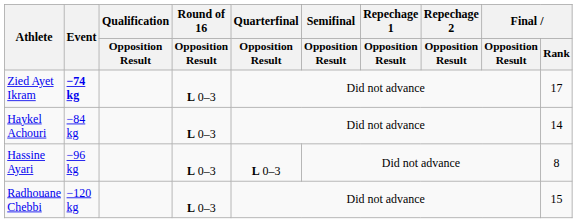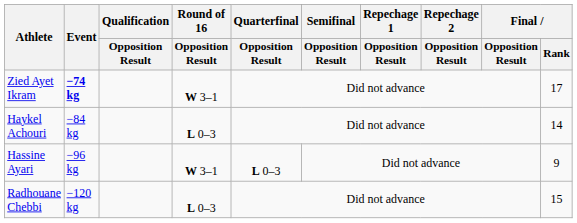Zied Ayet Ikram | Round of 16 / Opposition Result: L 0–3 -> W 3–1
Hassine Ayari | Round of 16 / Opposition Result: L 0–3 -> W 3–1
Hassine Ayari | Final / Rank: 8 -> 9
